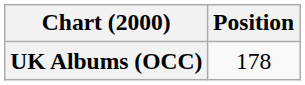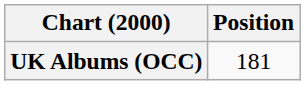UK Albums (OCC) | Position: 178 -> 181
